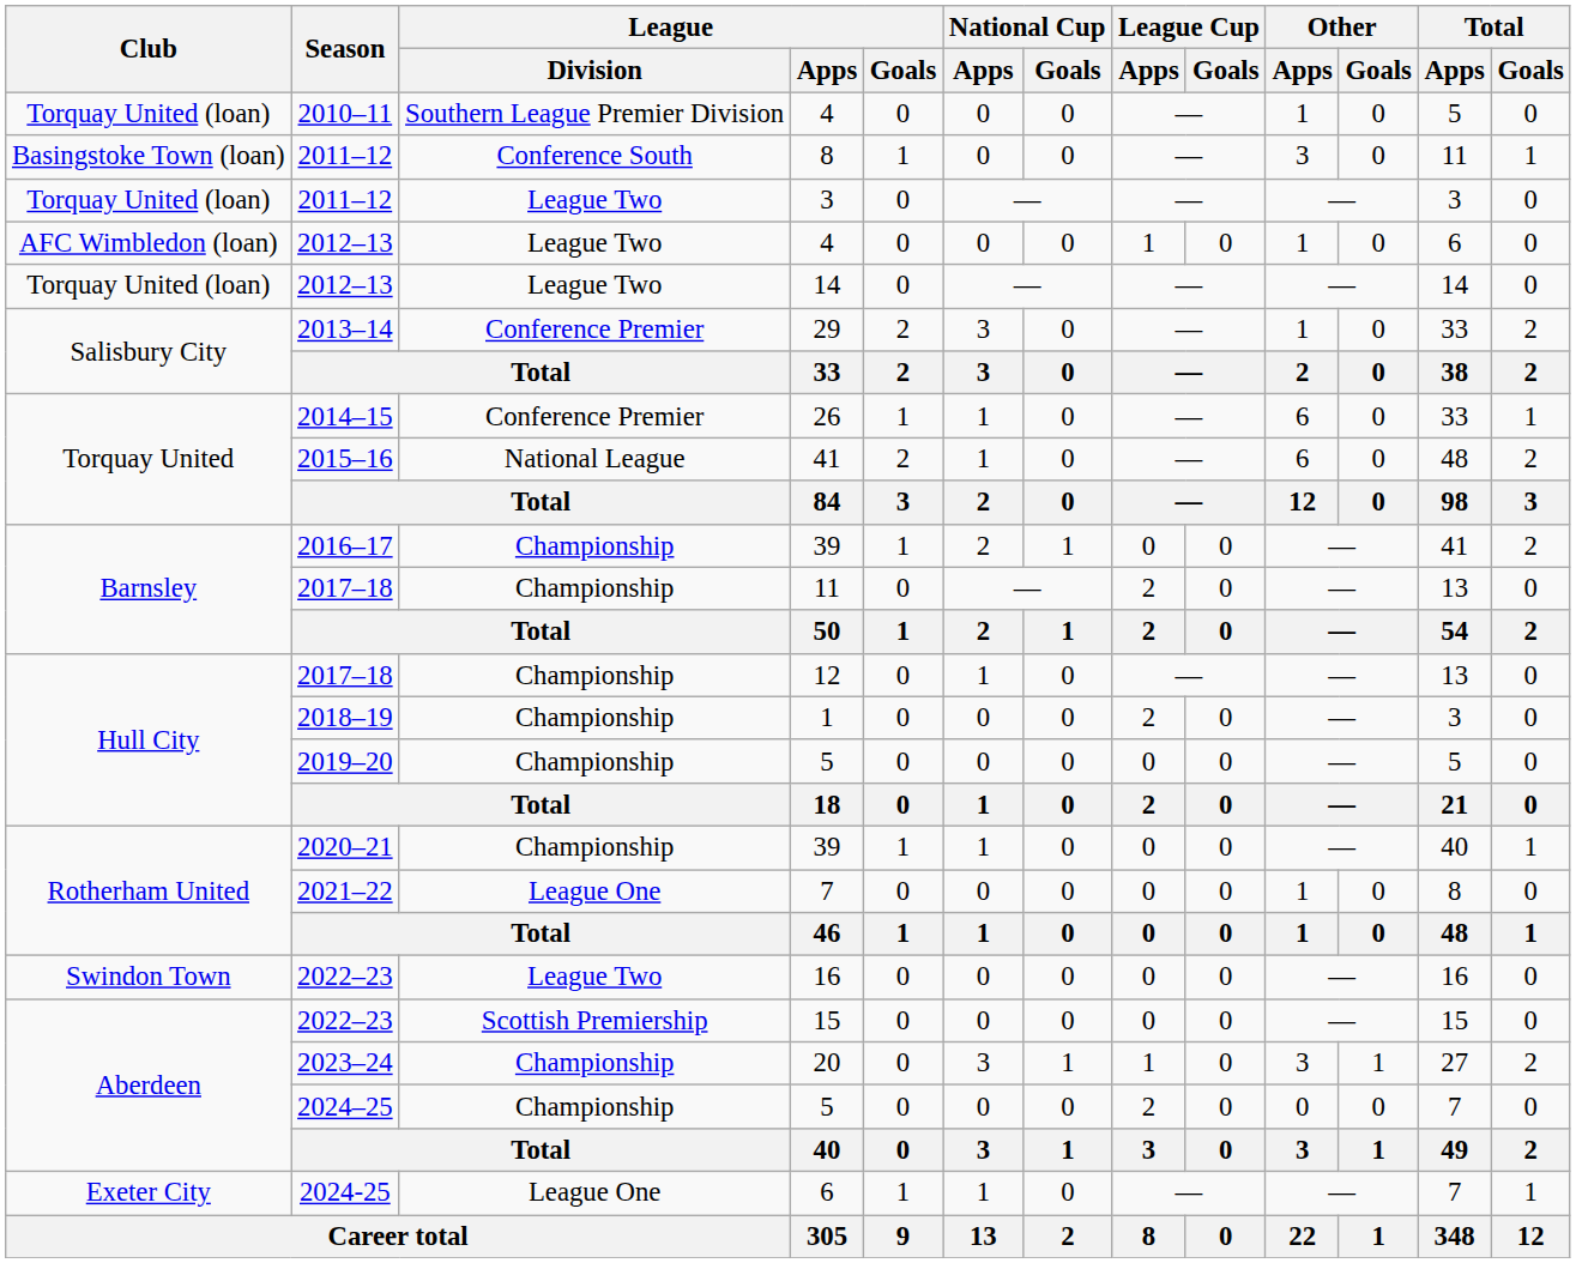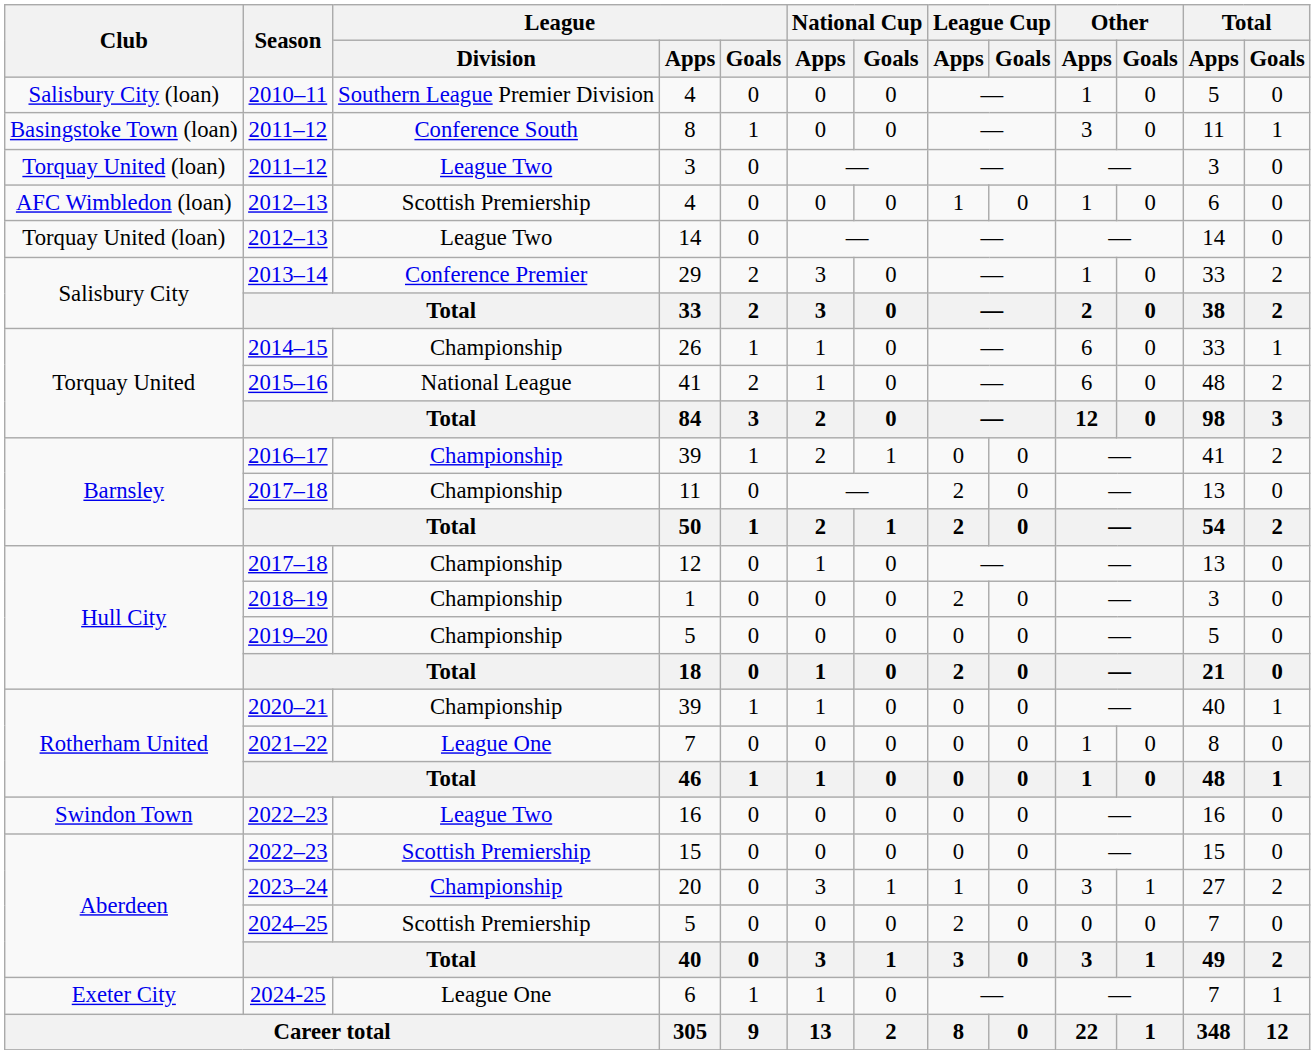2010–11 / 4 | Club: Torquay United (loan) -> Salisbury City (loan)
2012–13 / 4 | League / Division: League Two -> Scottish Premiership
26 | League / Division: Conference Premier -> Championship
2024–25 / 5 | League / Division: Championship -> Scottish Premiership
